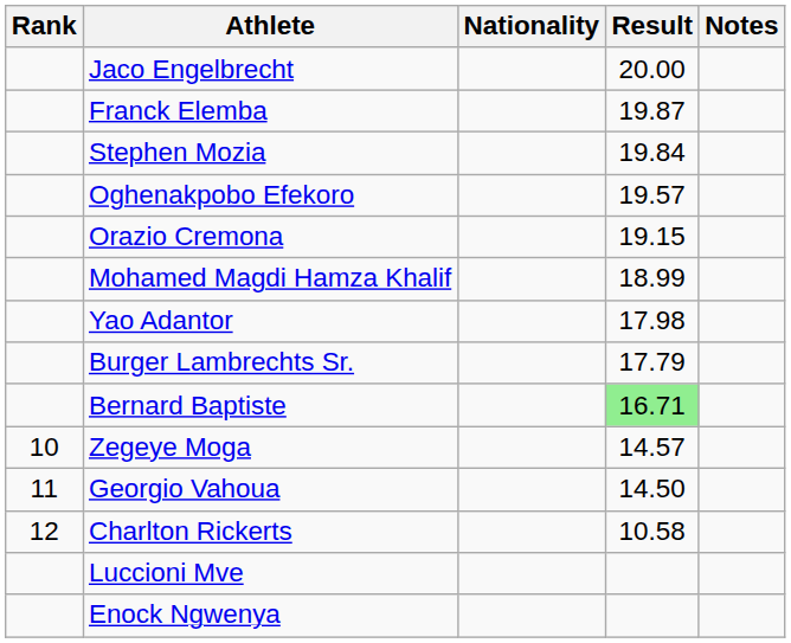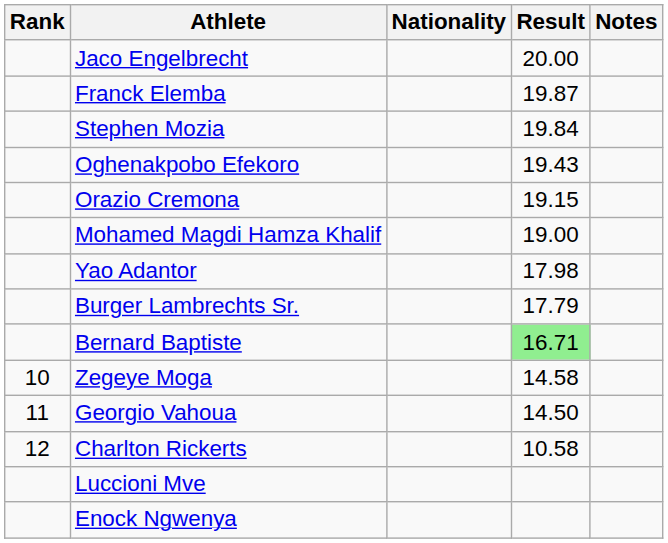Oghenakpobo Efekoro | Result: 19.57 -> 19.43
Mohamed Magdi Hamza Khalif | Result: 18.99 -> 19.00
Zegeye Moga | Result: 14.57 -> 14.58
